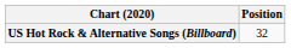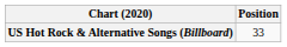US Hot Rock & Alternative Songs (Billboard) | Position: 32 -> 33
